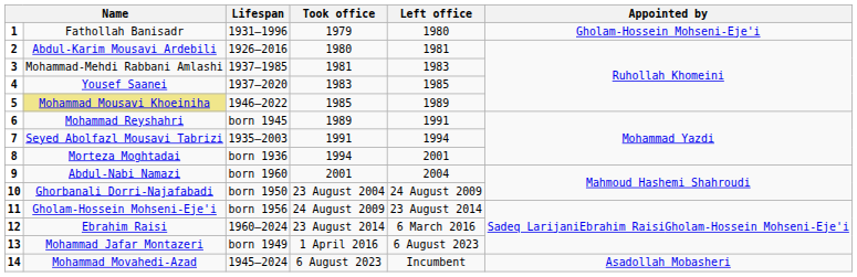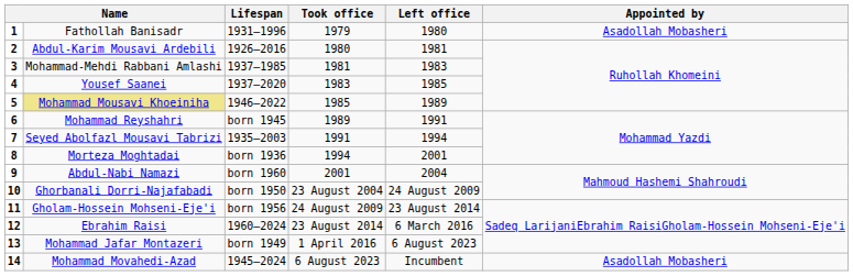1 | Appointed by: Gholam-Hossein Mohseni-Eje'i -> Asadollah Mobasheri
